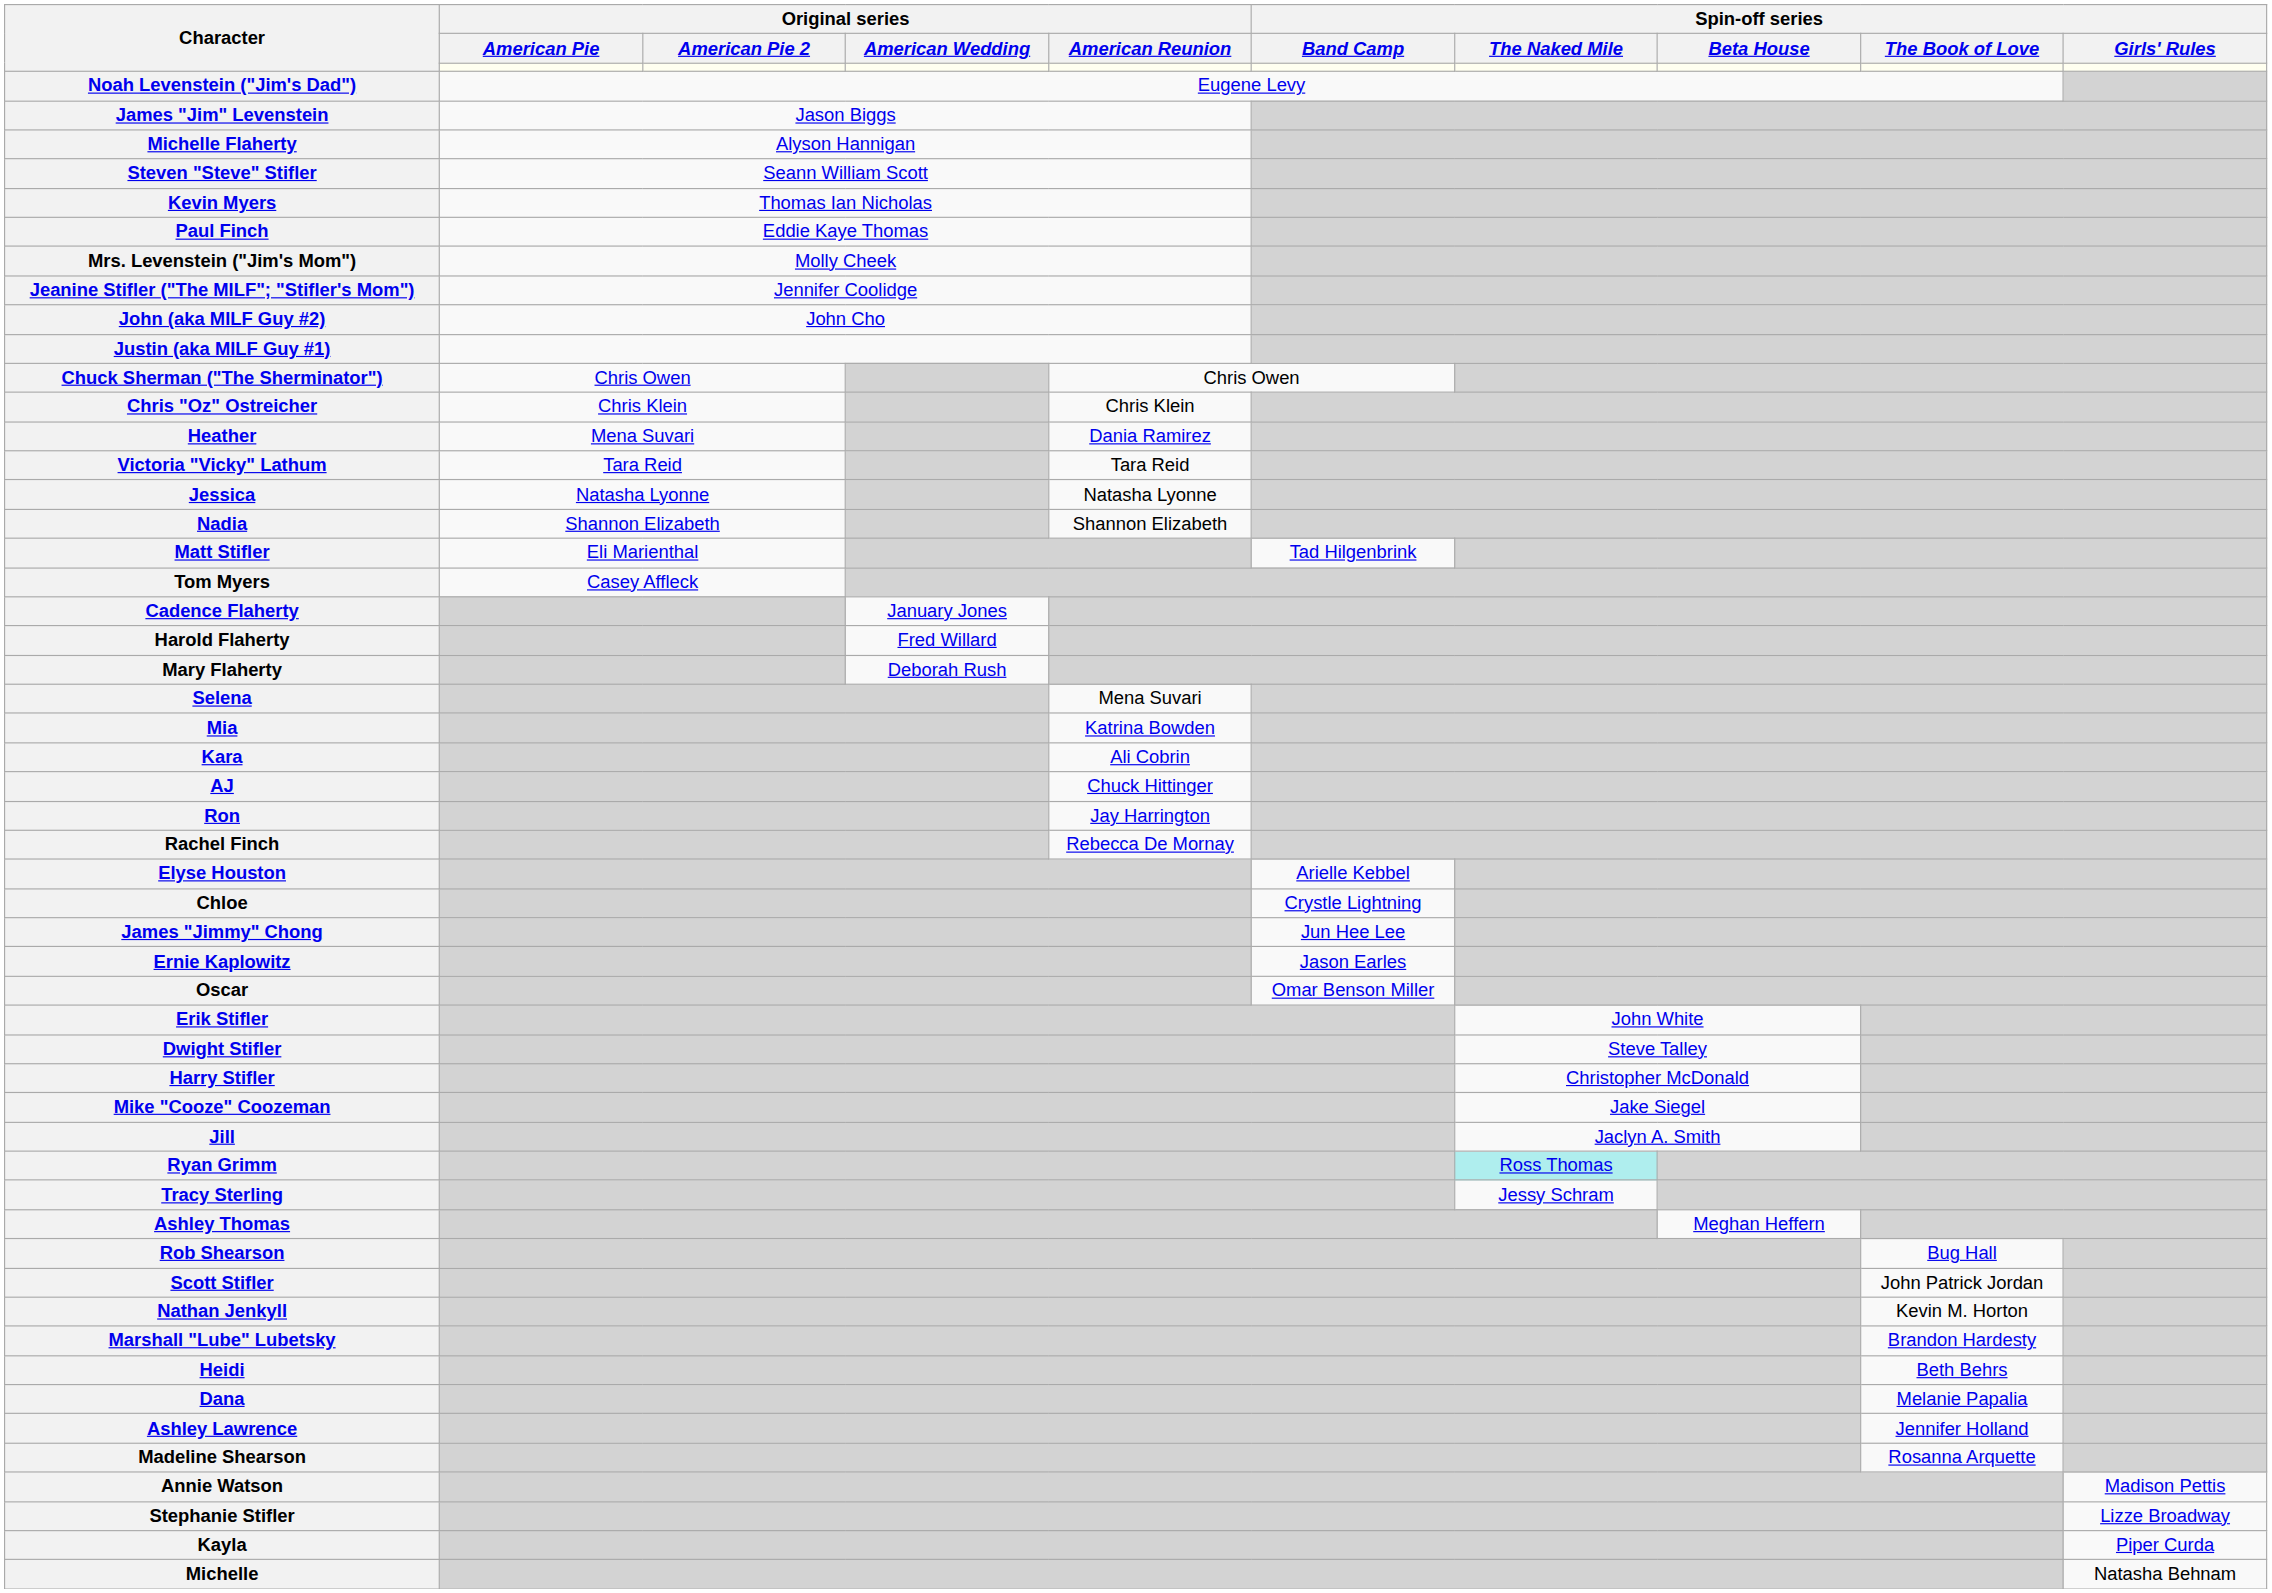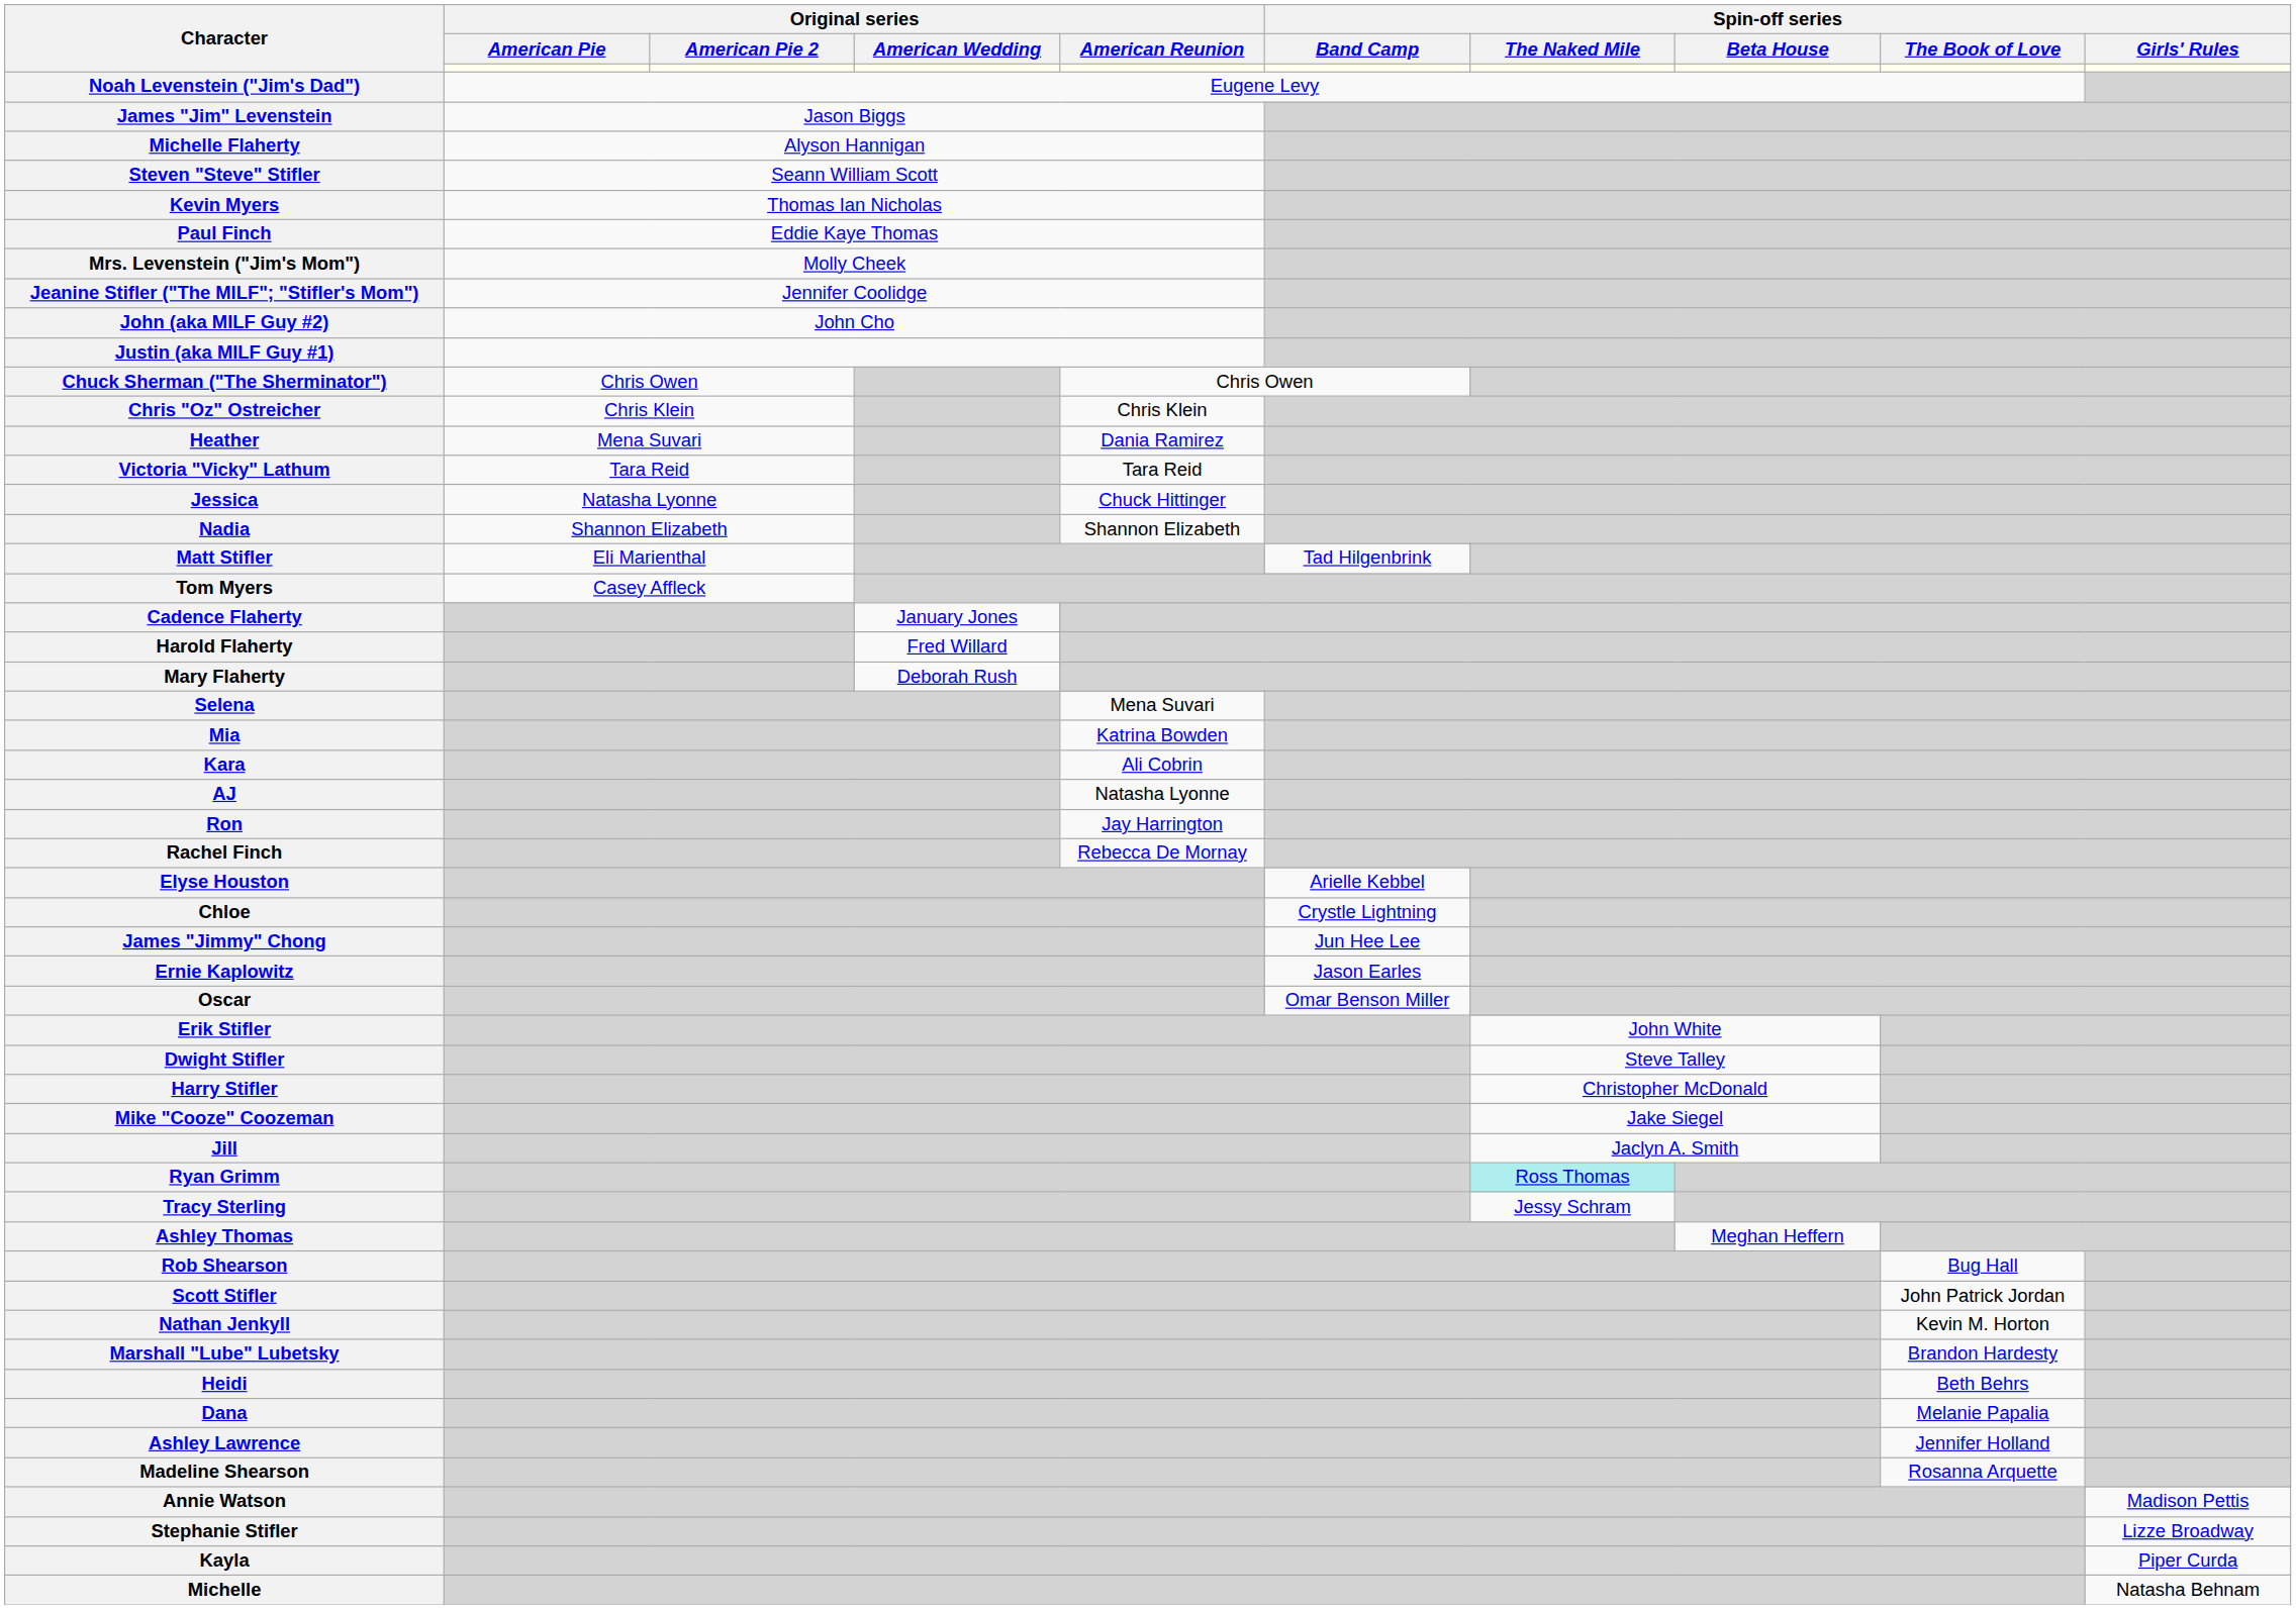Jessica | Original series / American Reunion: Natasha Lyonne -> Chuck Hittinger
AJ | Original series / American Reunion: Chuck Hittinger -> Natasha Lyonne
